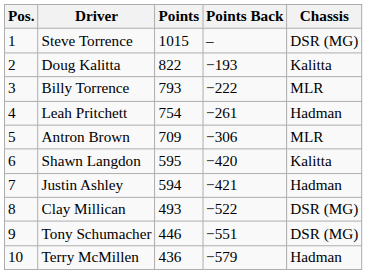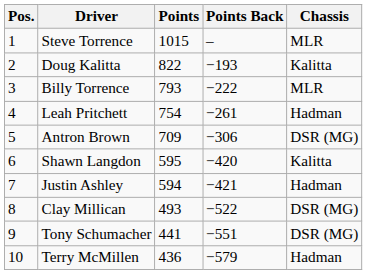Steve Torrence | Chassis: DSR (MG) -> MLR
Antron Brown | Chassis: MLR -> DSR (MG)
Tony Schumacher | Points: 446 -> 441
